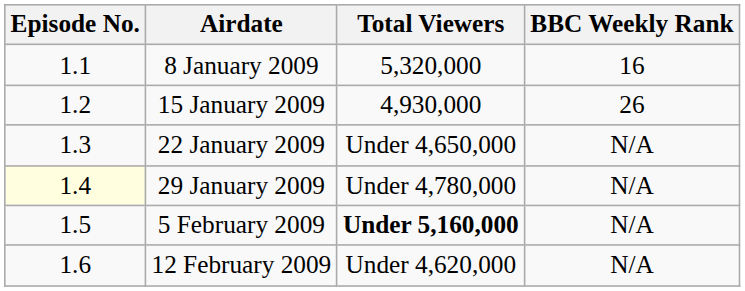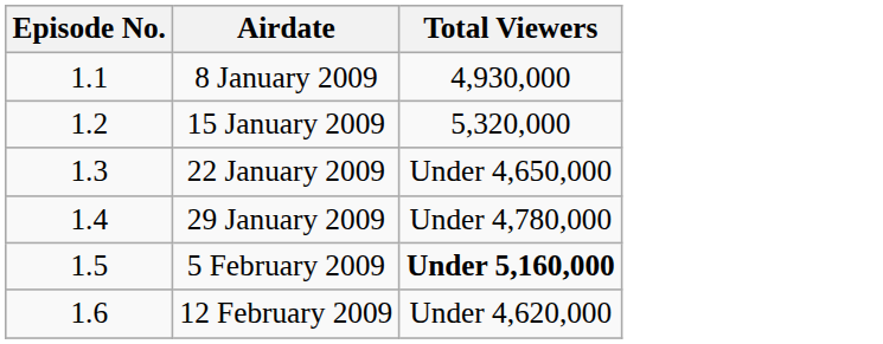- column: BBC Weekly Rank | 16 | 26 | N/A | N/A | N/A | N/A
8 January 2009 | Total Viewers: 5,320,000 -> 4,930,000
15 January 2009 | Total Viewers: 4,930,000 -> 5,320,000
29 January 2009 | Episode No.: lightyellow background -> no background
